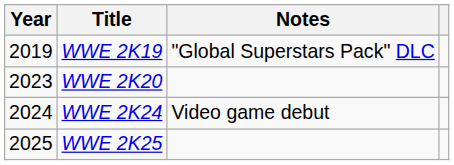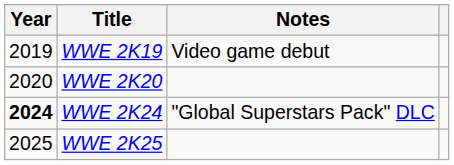WWE 2K19 | Notes: "Global Superstars Pack" DLC -> Video game debut
WWE 2K20 | Year: 2023 -> 2020
WWE 2K24 | Year: normal -> bold
WWE 2K24 | Notes: Video game debut -> "Global Superstars Pack" DLC
